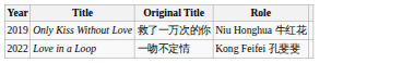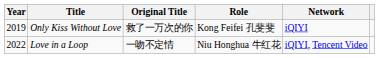+ column: Network | iQIYI | iQIYI, Tencent Video
Only Kiss Without Love | Role: Niu Honghua 牛红花 -> Kong Feifei 孔斐斐
Love in a Loop | Role: Kong Feifei 孔斐斐 -> Niu Honghua 牛红花
